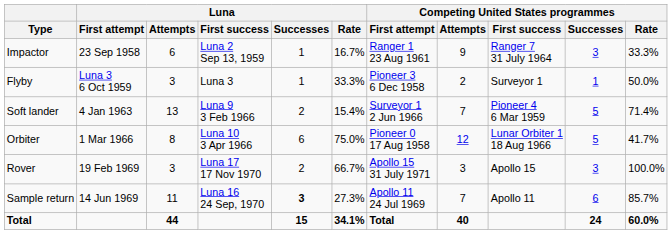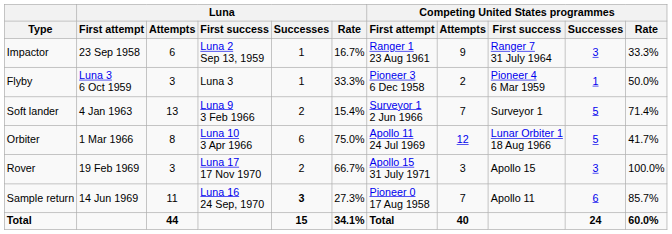Flyby | Competing United States programmes / First success: Surveyor 1 -> Pioneer 4 6 Mar 1959
Soft lander | Competing United States programmes / First success: Pioneer 4 6 Mar 1959 -> Surveyor 1
Orbiter | Competing United States programmes / First attempt: Pioneer 0 17 Aug 1958 -> Apollo 11 24 Jul 1969
Sample return | Competing United States programmes / First attempt: Apollo 11 24 Jul 1969 -> Pioneer 0 17 Aug 1958
